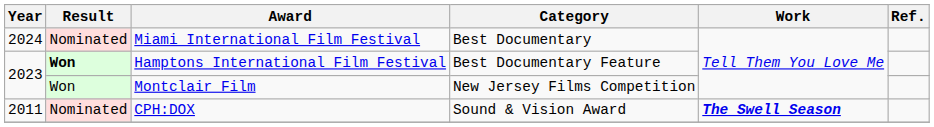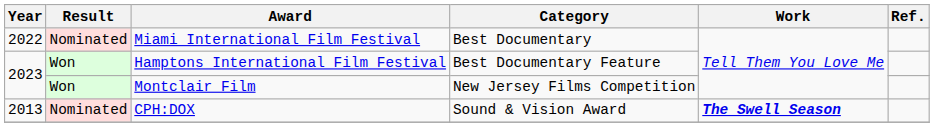Miami International Film Festival | Year: 2024 -> 2022
Hamptons International Film Festival | Result: bold -> normal
CPH:DOX | Year: 2011 -> 2013
